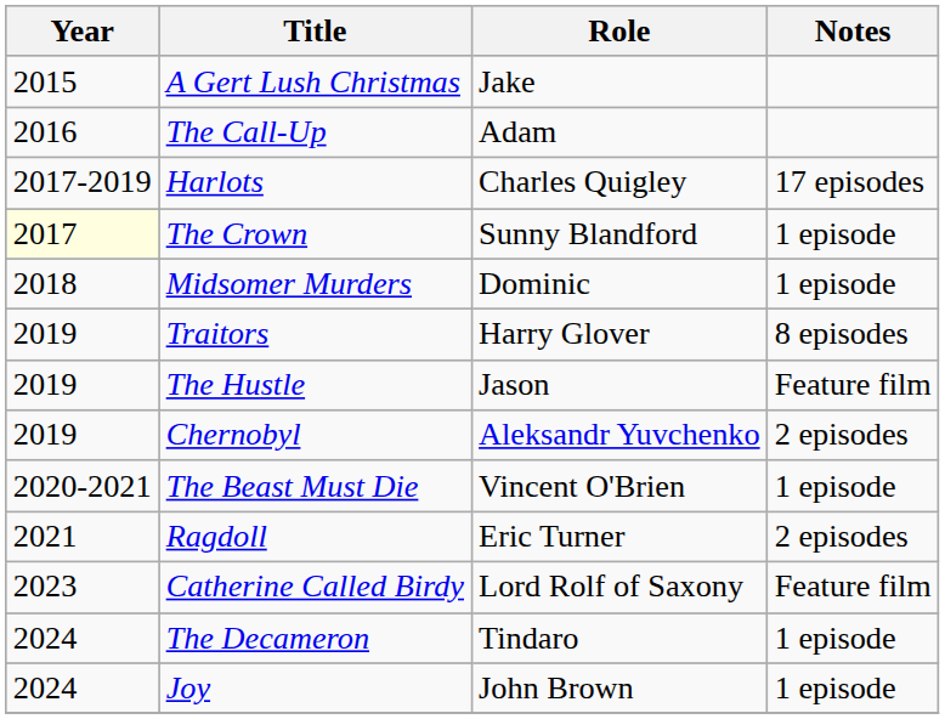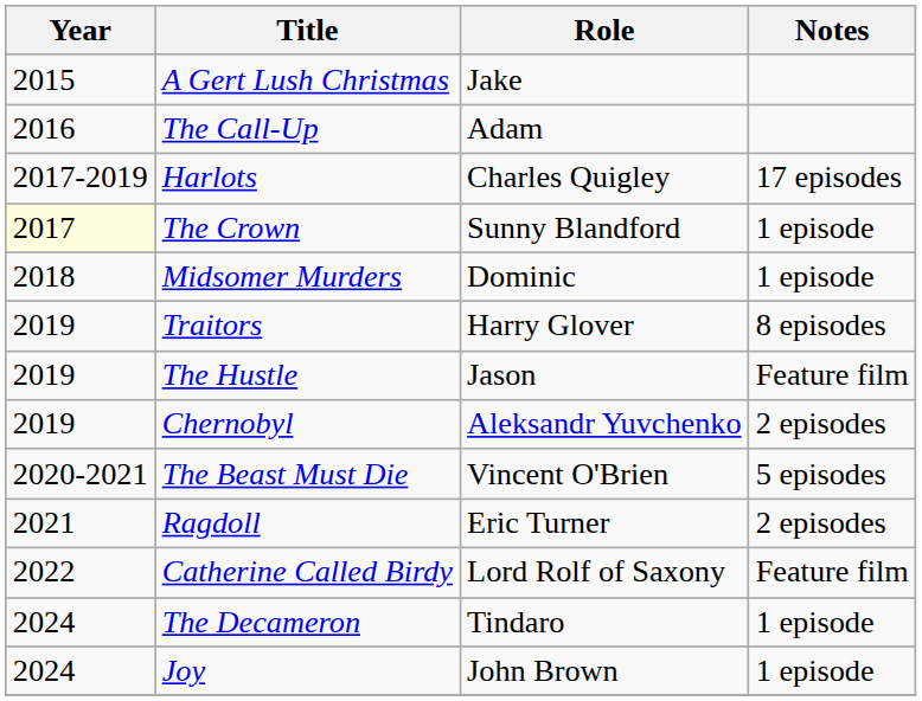The Beast Must Die | Notes: 1 episode -> 5 episodes
Catherine Called Birdy | Year: 2023 -> 2022
